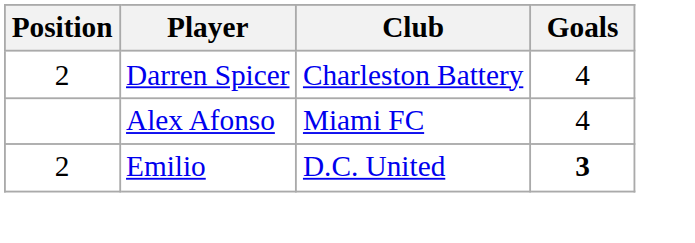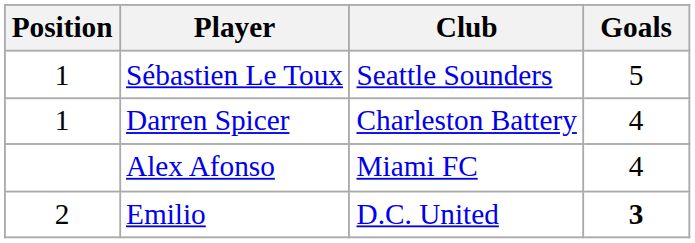+ row: 1 | Sébastien Le Toux | Seattle Sounders | 5
Darren Spicer | Position: 2 -> 1
